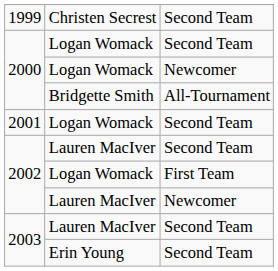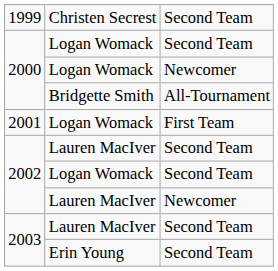2001 | column 3: Second Team -> First Team
2002 / Logan Womack | column 3: First Team -> Second Team
